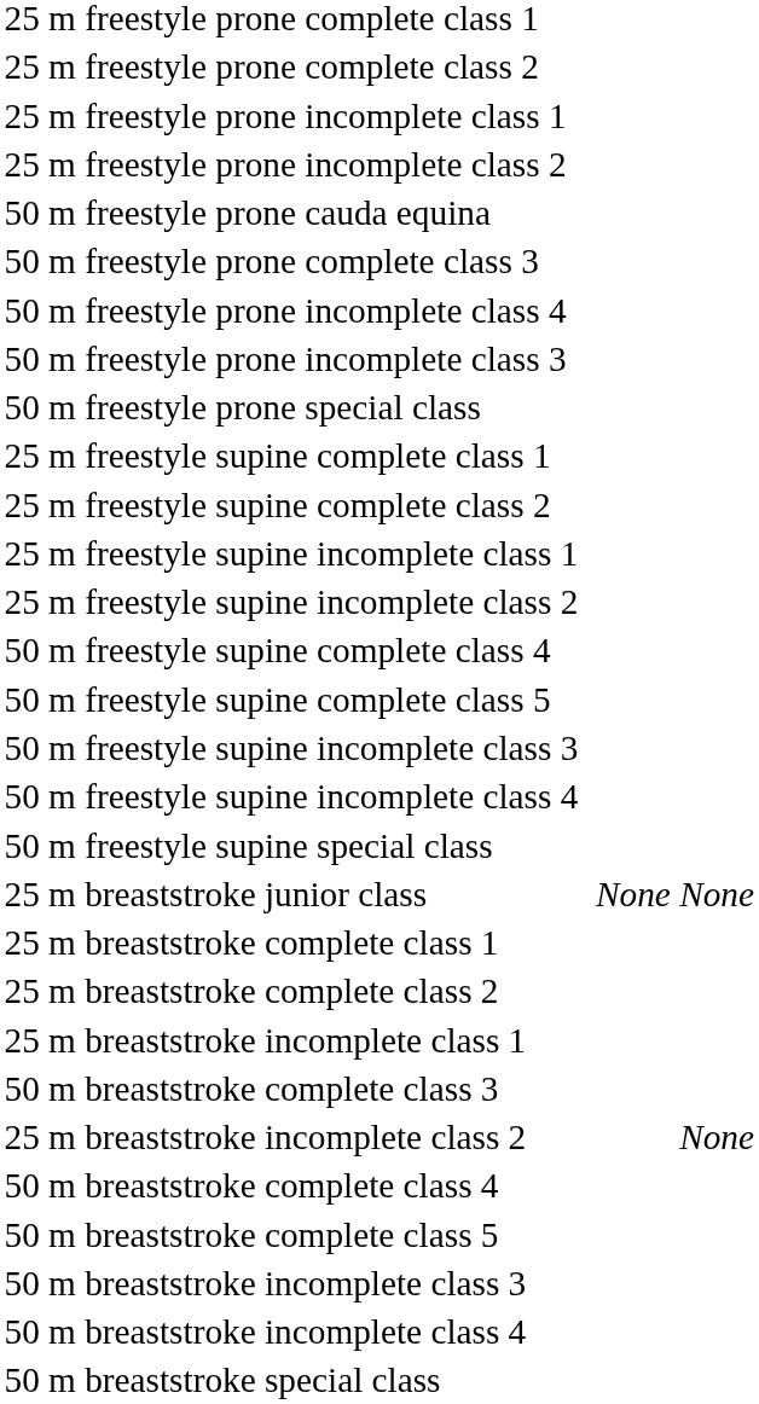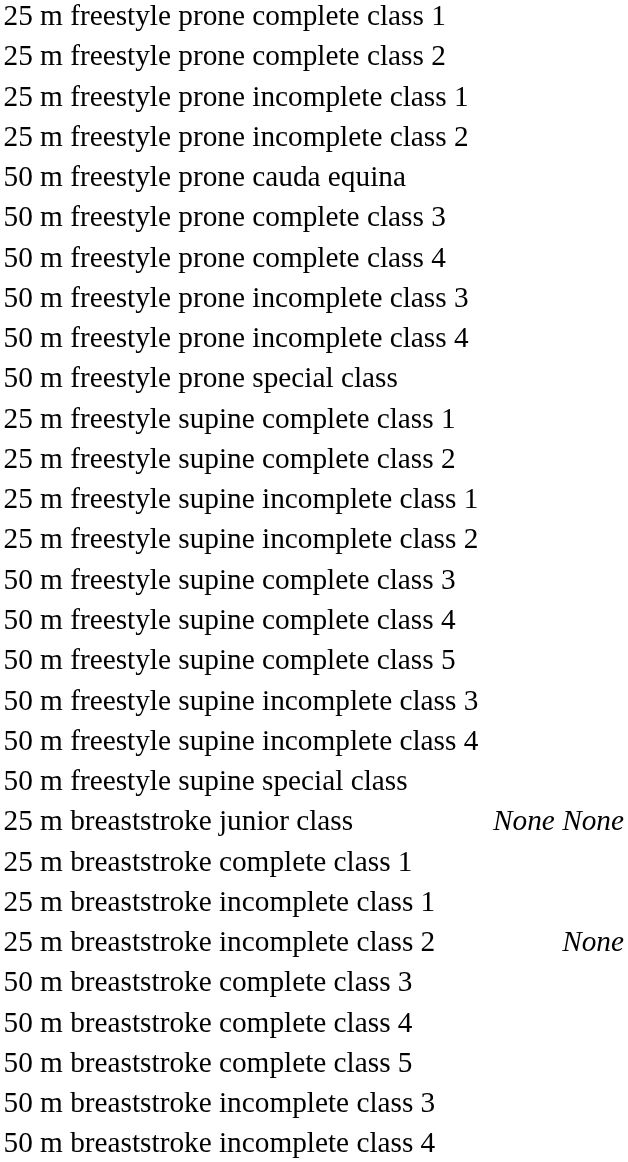+ row: 50 m freestyle prone complete class 4
rows swapped: 50 m freestyle prone incomplete class 3 <-> 50 m freestyle prone incomplete class 4
+ row: 50 m freestyle supine complete class 3
- row: 25 m breaststroke complete class 2
rows swapped: 25 m breaststroke incomplete class 2 <-> 50 m breaststroke complete class 3
- row: 50 m breaststroke special class
